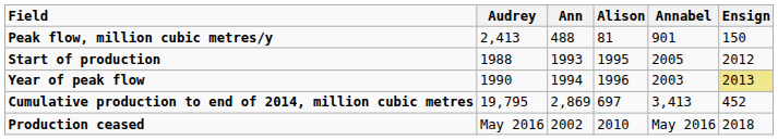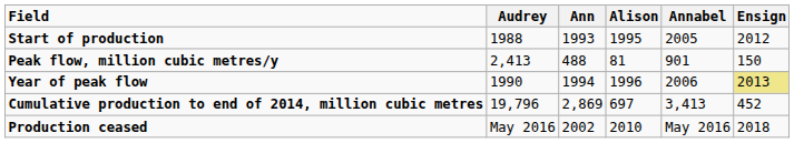rows swapped: Start of production <-> Peak flow, million cubic metres/y
Year of peak flow | Annabel: 2003 -> 2006
Cumulative production to end of 2014, million cubic metres | Audrey: 19,795 -> 19,796
